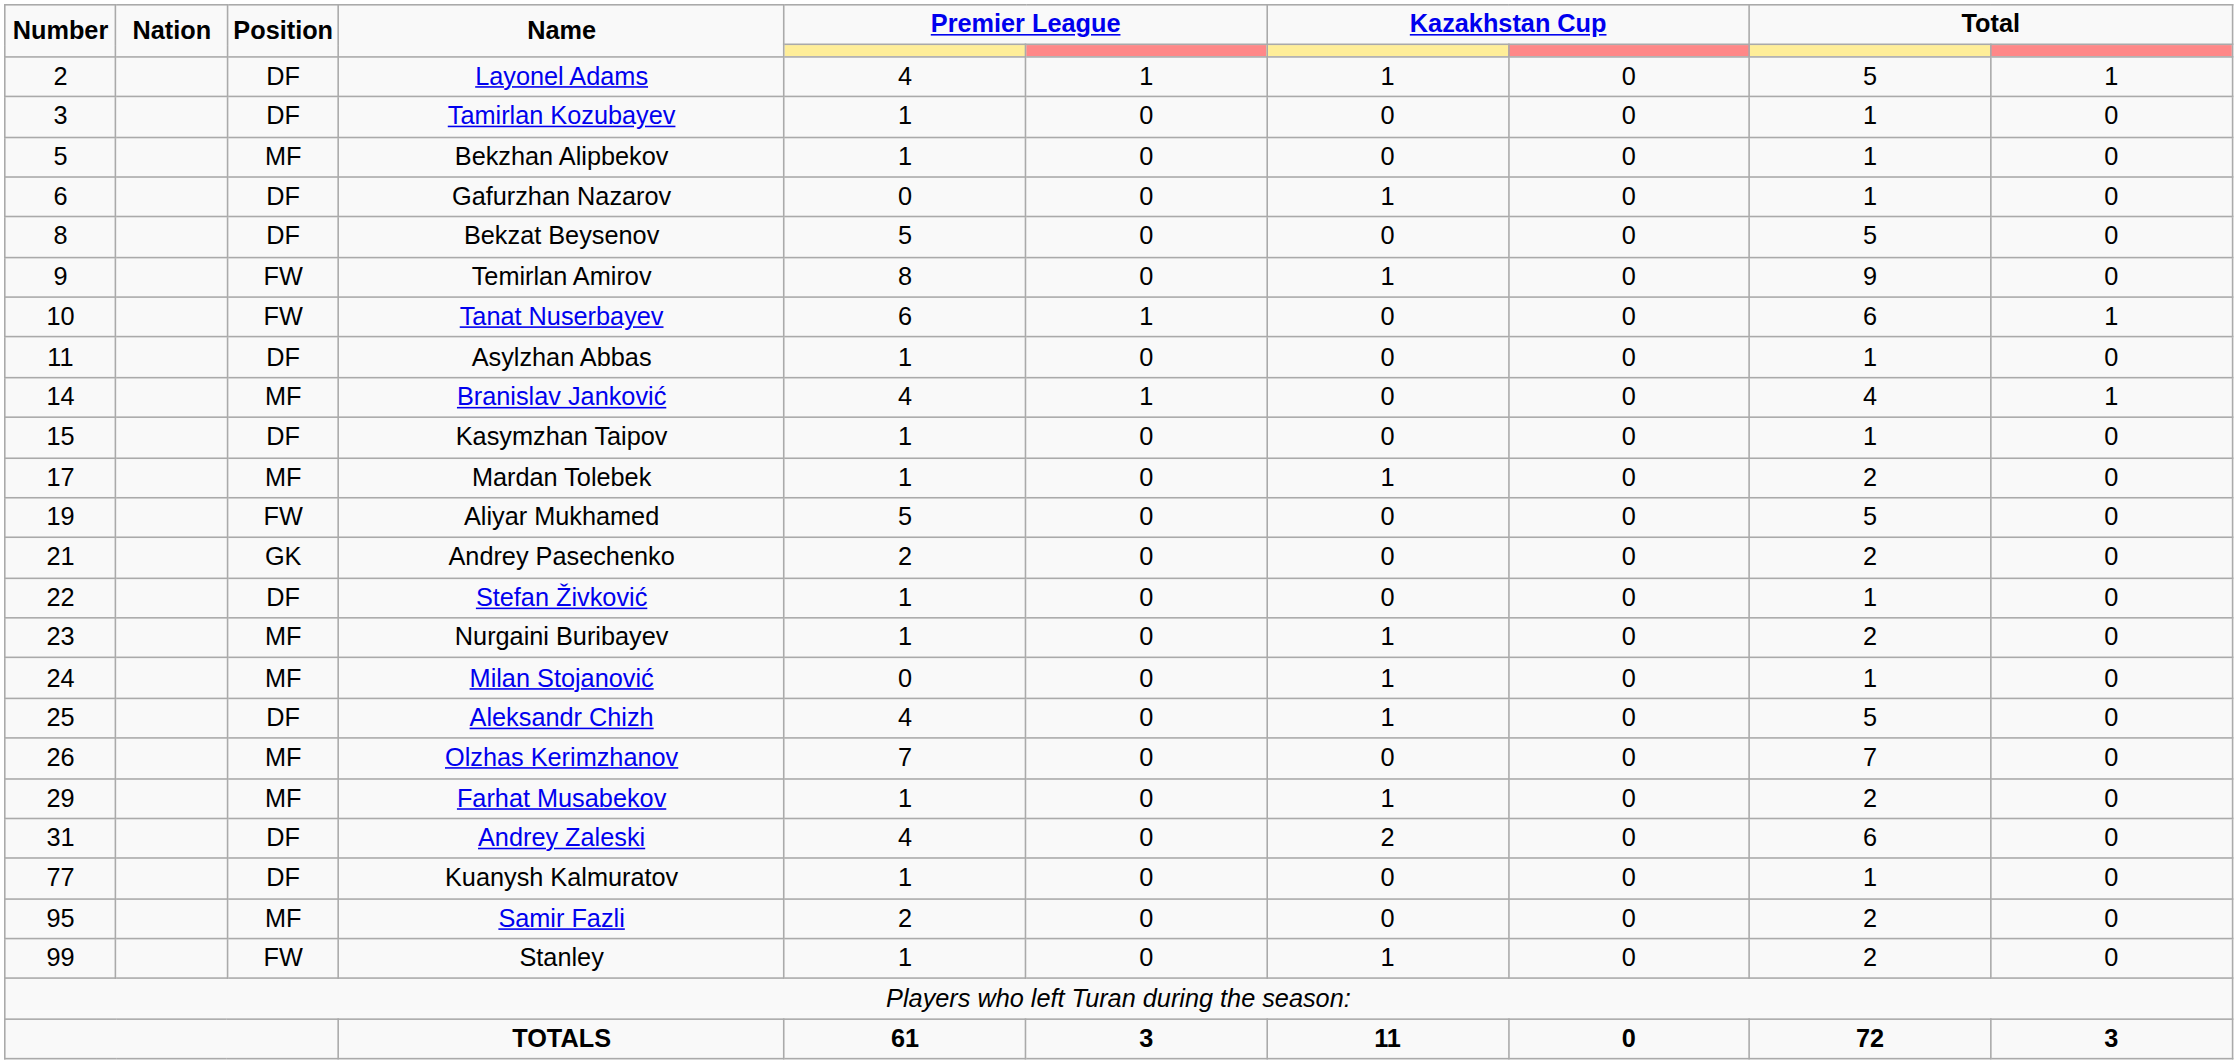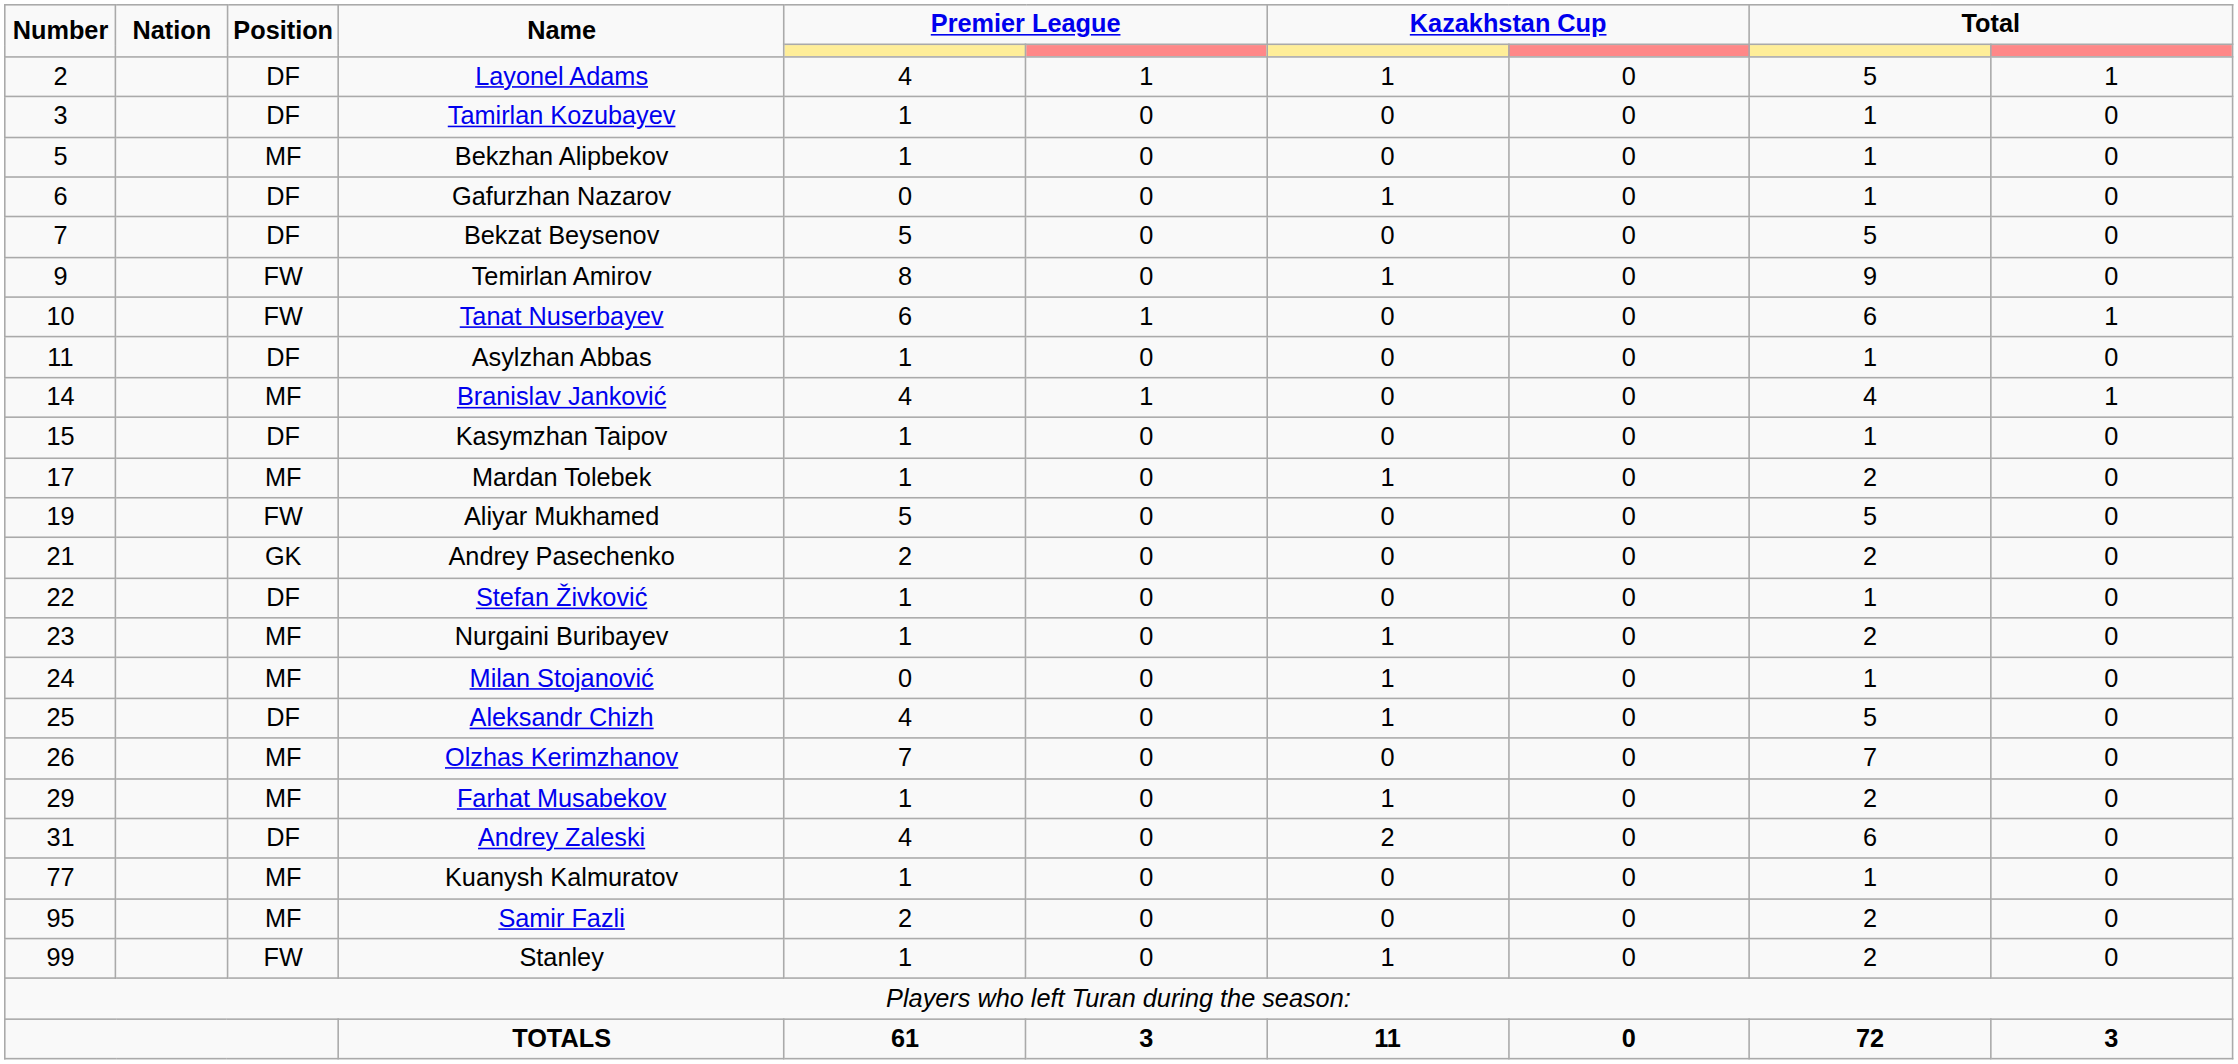Bekzat Beysenov | Number: 8 -> 7
Kuanysh Kalmuratov | Position: DF -> MF
